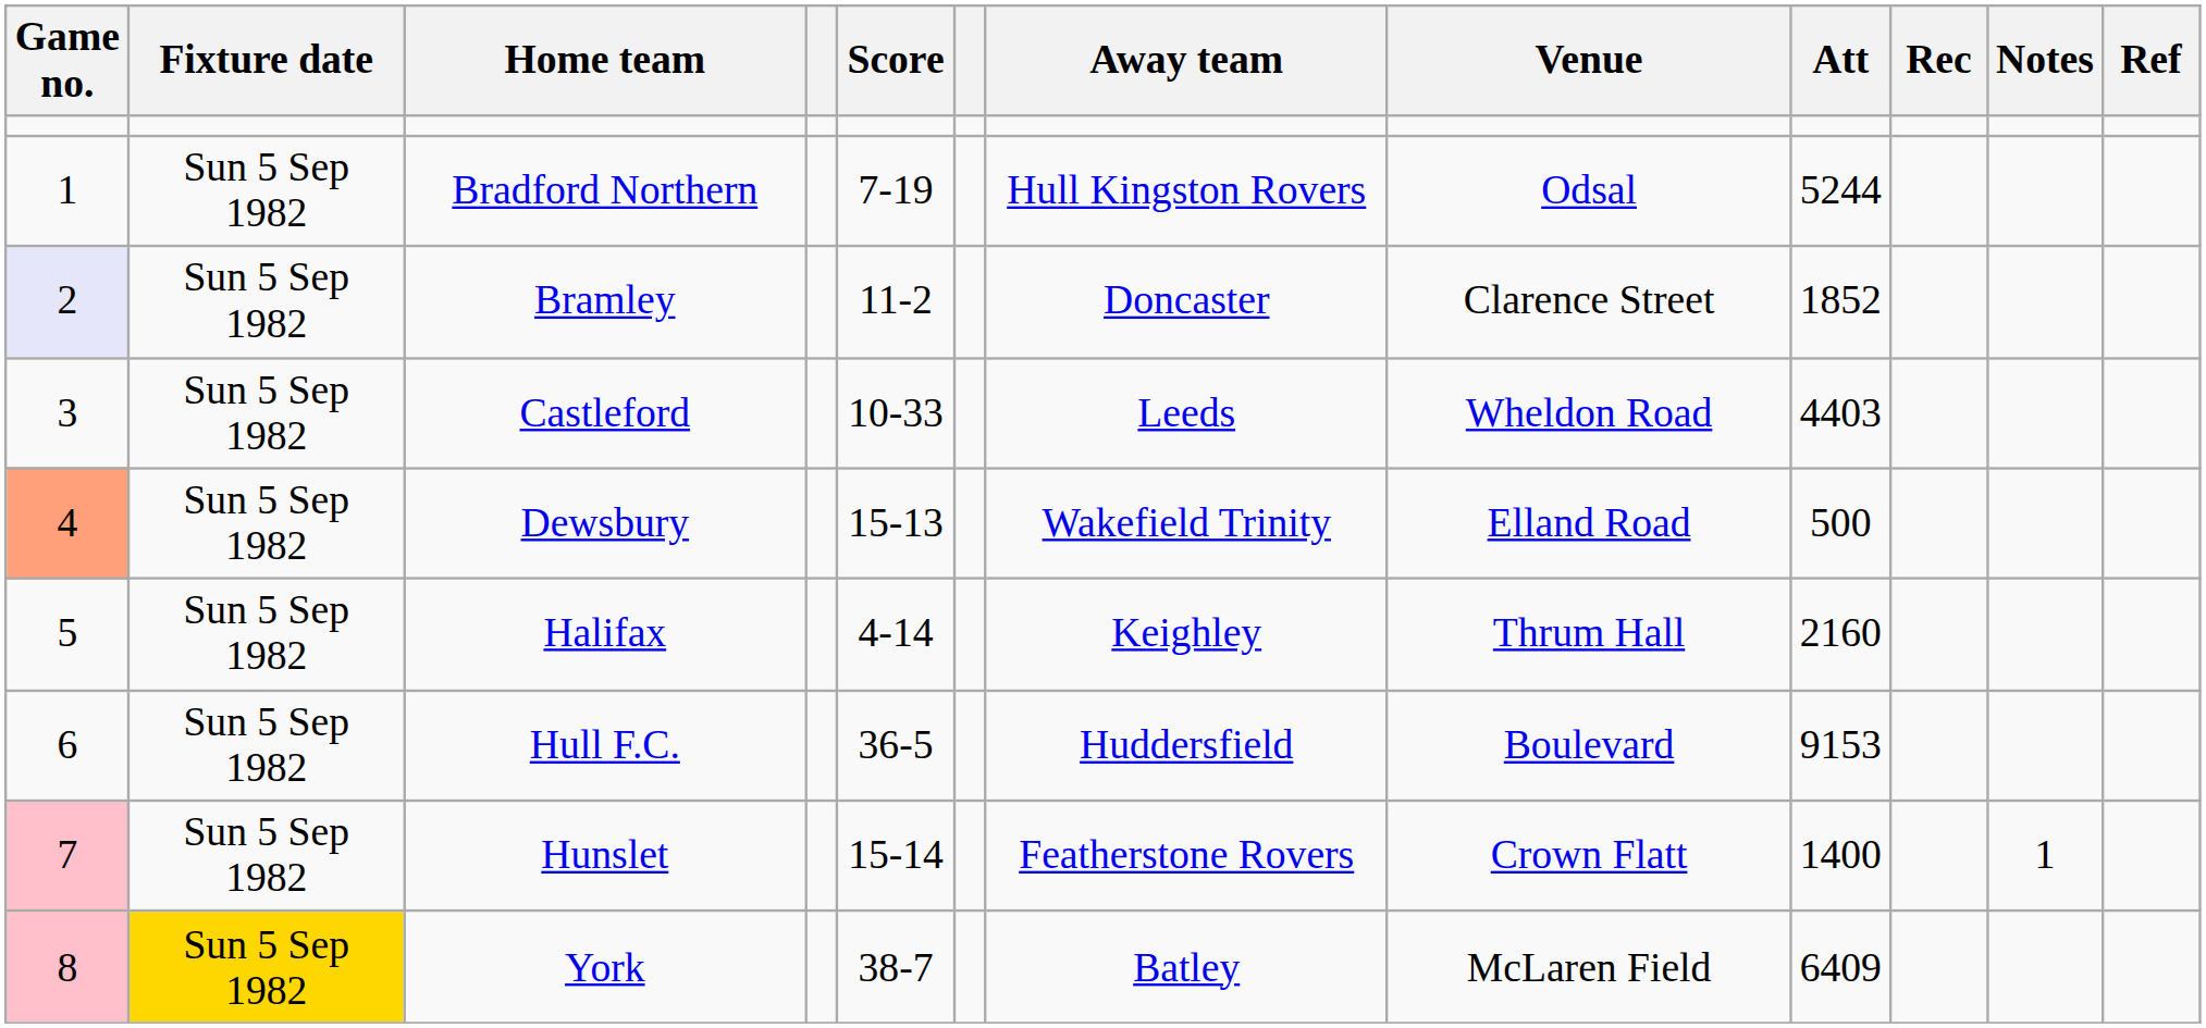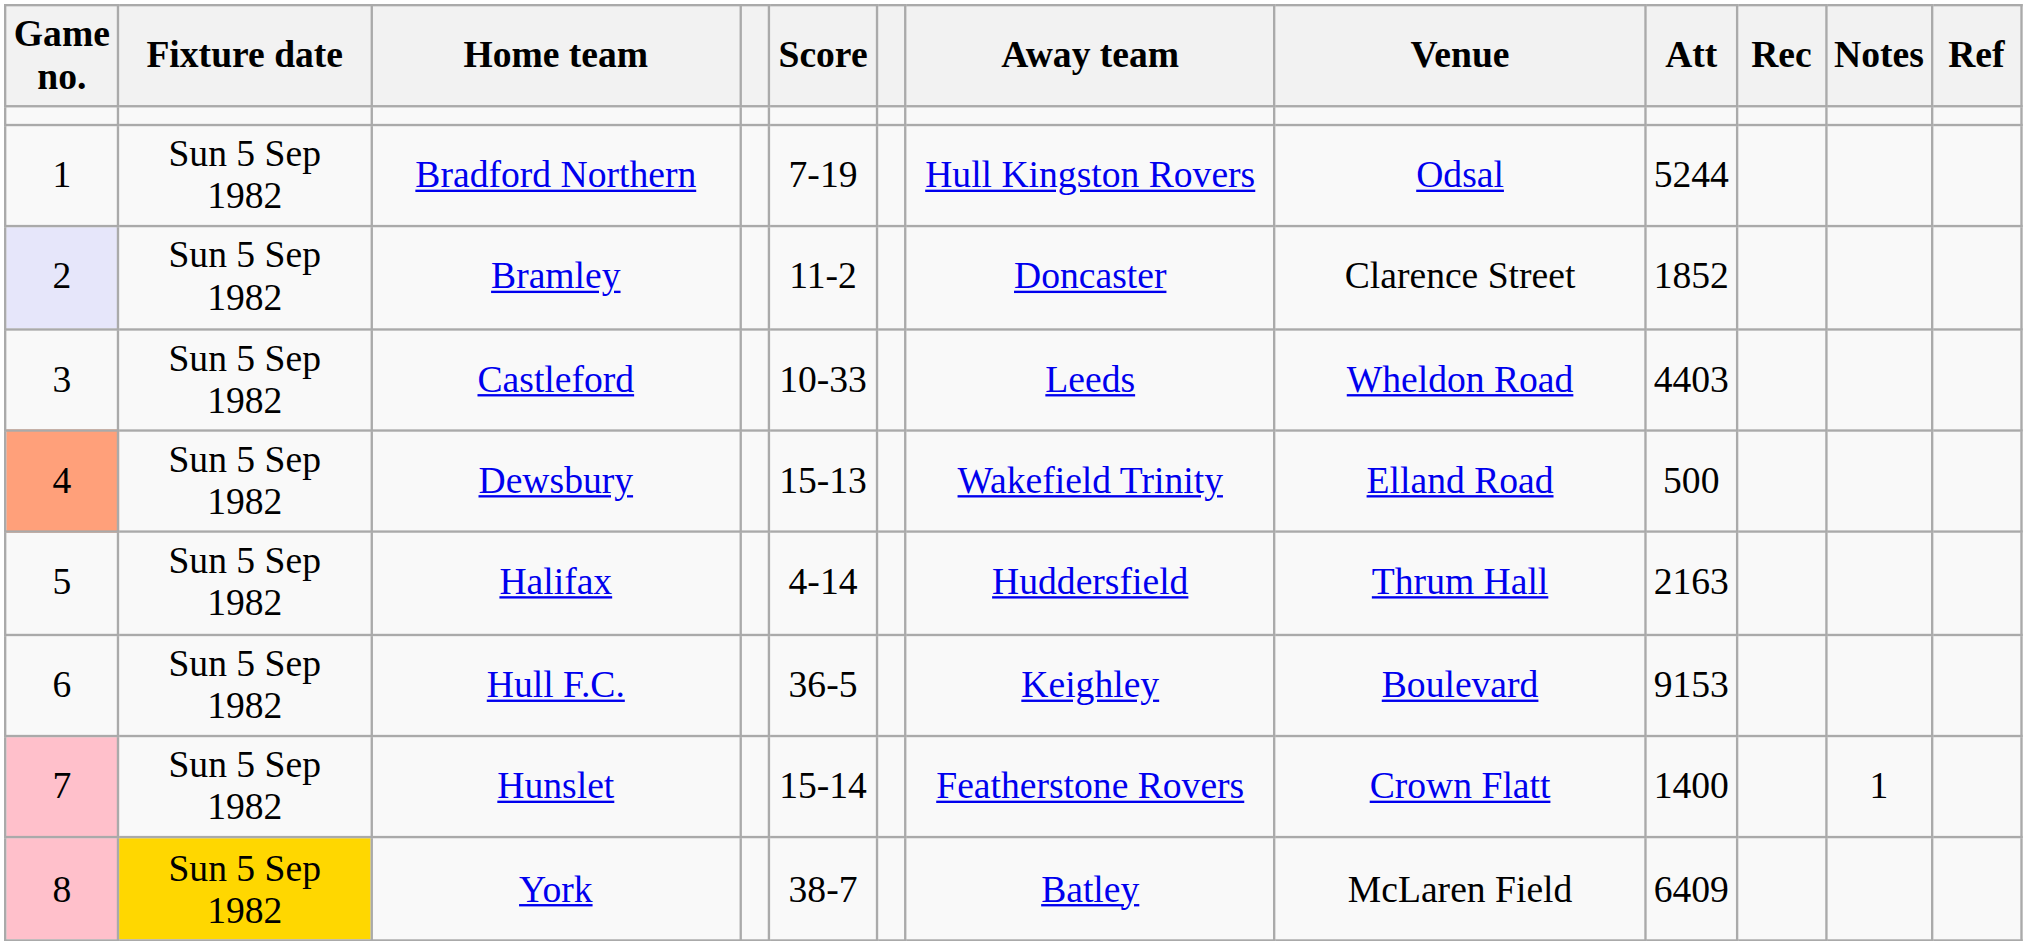Halifax | Away team: Keighley -> Huddersfield
Halifax | Att: 2160 -> 2163
Hull F.C. | Away team: Huddersfield -> Keighley
